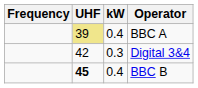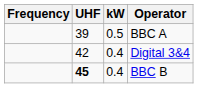BBC A | UHF: khaki background -> no background
BBC A | kW: 0.4 -> 0.5
Digital 3&4 | kW: 0.3 -> 0.4
